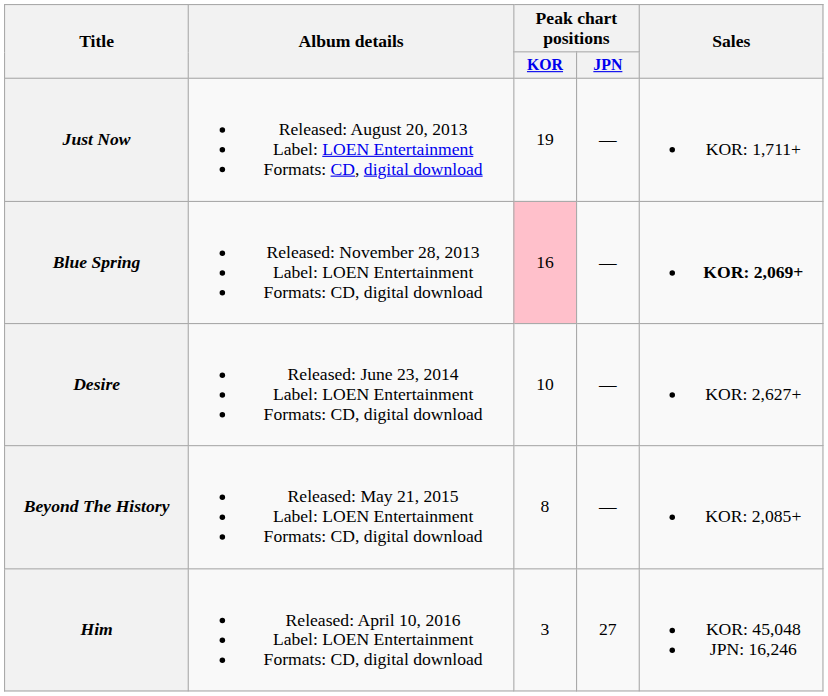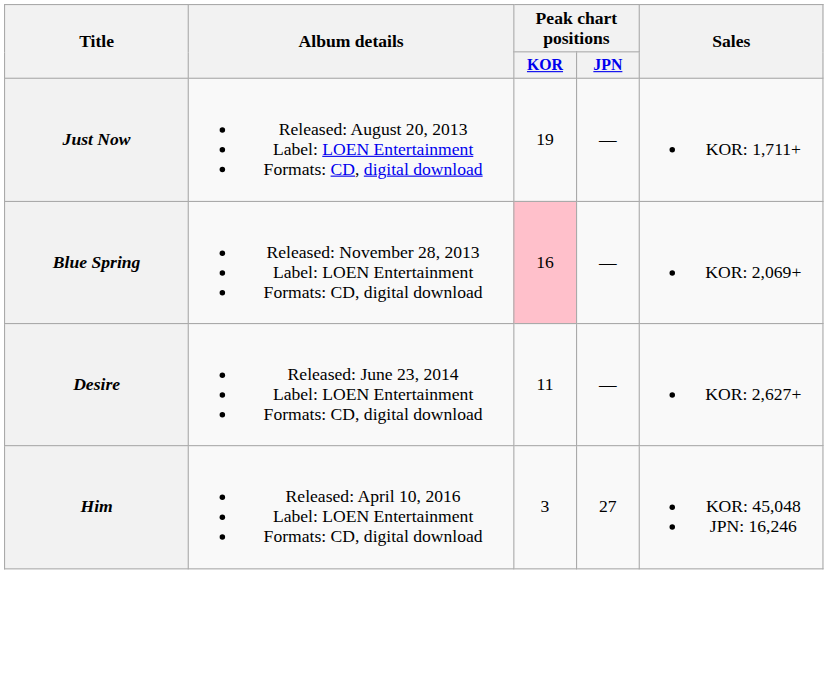Blue Spring | Sales: bold -> normal
Desire | Peak chart positions / KOR: 10 -> 11
- row: Beyond The History | Released: May 21, 2015 Label: LOEN Entertainment Formats: CD, digital download | 8 | — | KOR: 2,085+
